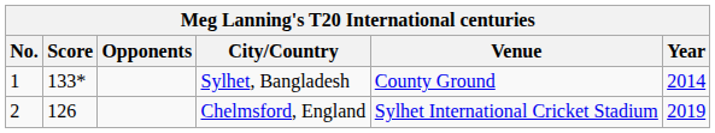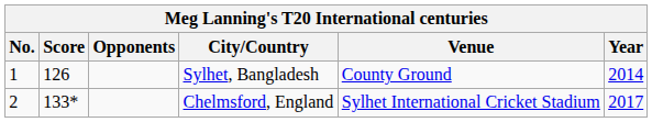Sylhet, Bangladesh | Score: 133* -> 126
Chelmsford, England | Score: 126 -> 133*
Chelmsford, England | Year: 2019 -> 2017
